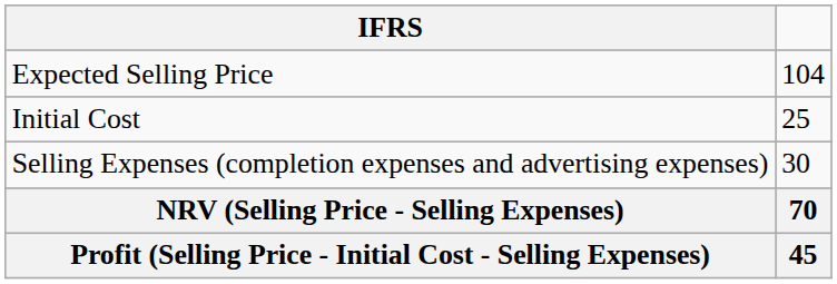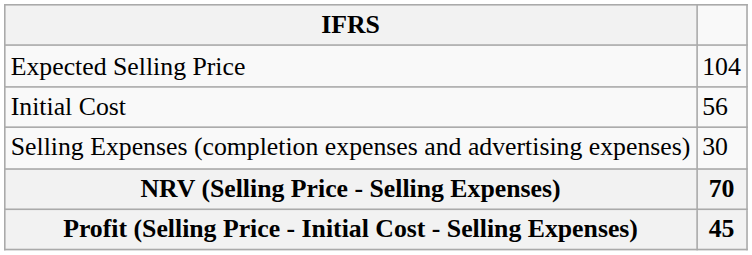Initial Cost | column 2: 25 -> 56
